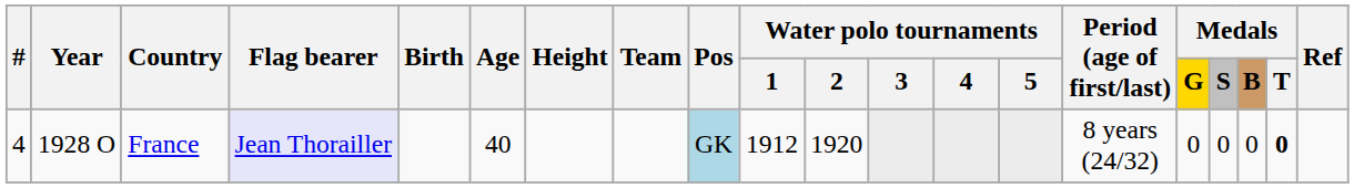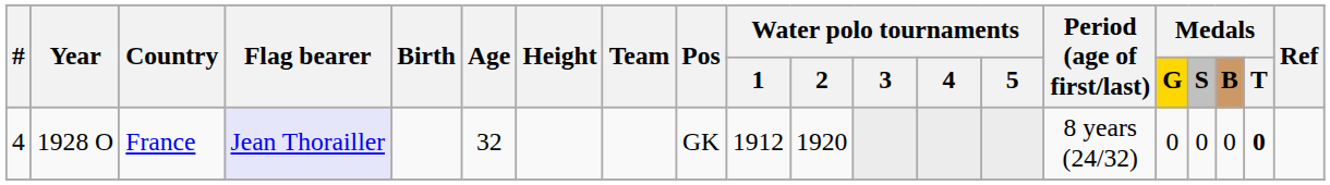France | Age: 40 -> 32
France | Pos: lightblue background -> no background
